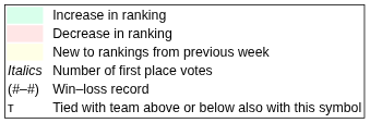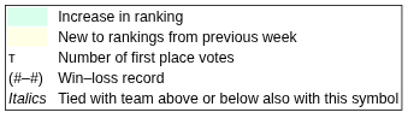- row: Decrease in ranking
Number of first place votes | column 1: Italics -> т
Tied with team above or below also with this symbol | column 1: т -> Italics
